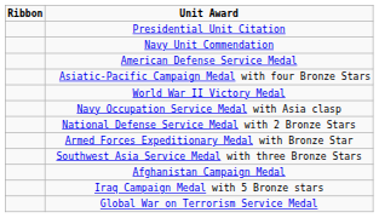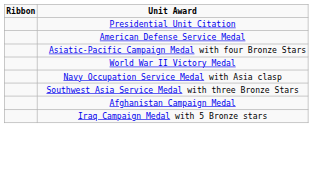- row: Navy Unit Commendation
- row: National Defense Service Medal with 2 Bronze Stars
- row: Armed Forces Expeditionary Medal with Bronze Star
- row: Global War on Terrorism Service Medal
